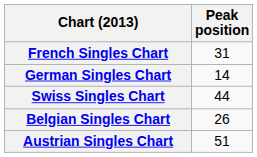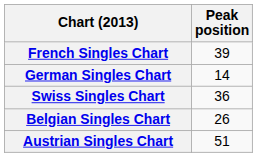French Singles Chart | Peak position: 31 -> 39
Swiss Singles Chart | Peak position: 44 -> 36
